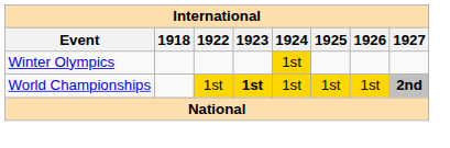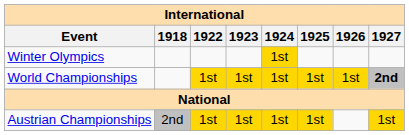World Championships | 1923: bold -> normal
+ row: Austrian Championships | 2nd | 1st | 1st | 1st | 1st | 1st
